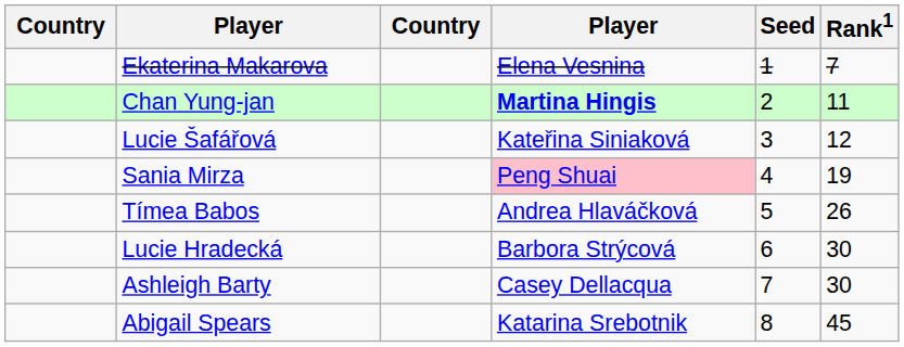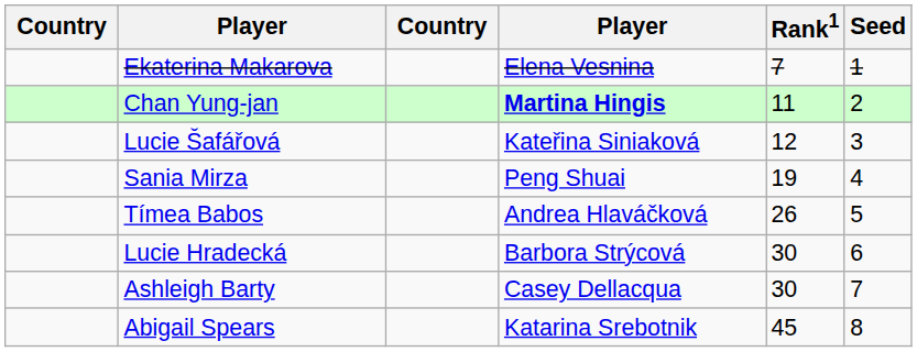columns swapped: Rank1 <-> Seed
Sania Mirza | column 4: pink background -> no background
